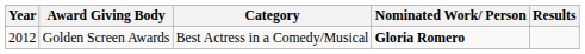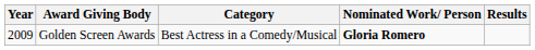Golden Screen Awards | Year: 2012 -> 2009
